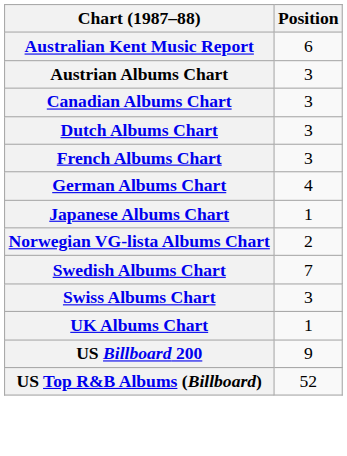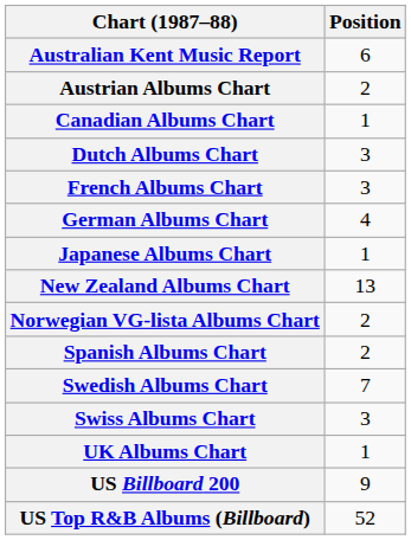Austrian Albums Chart | Position: 3 -> 2
Canadian Albums Chart | Position: 3 -> 1
+ row: New Zealand Albums Chart | 13
+ row: Spanish Albums Chart | 2
